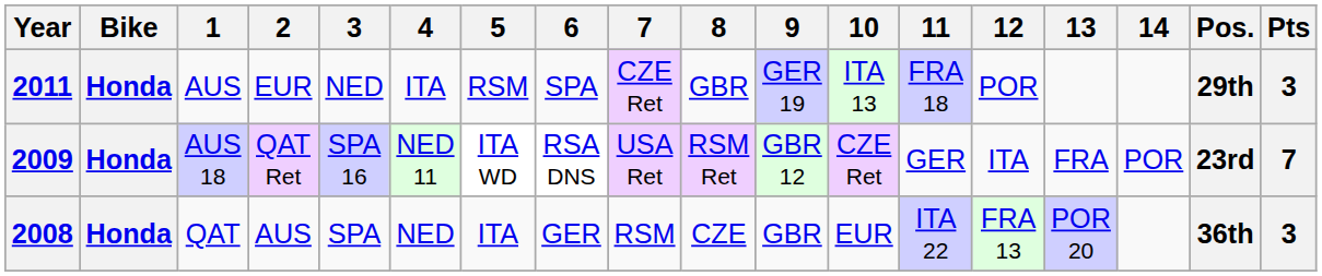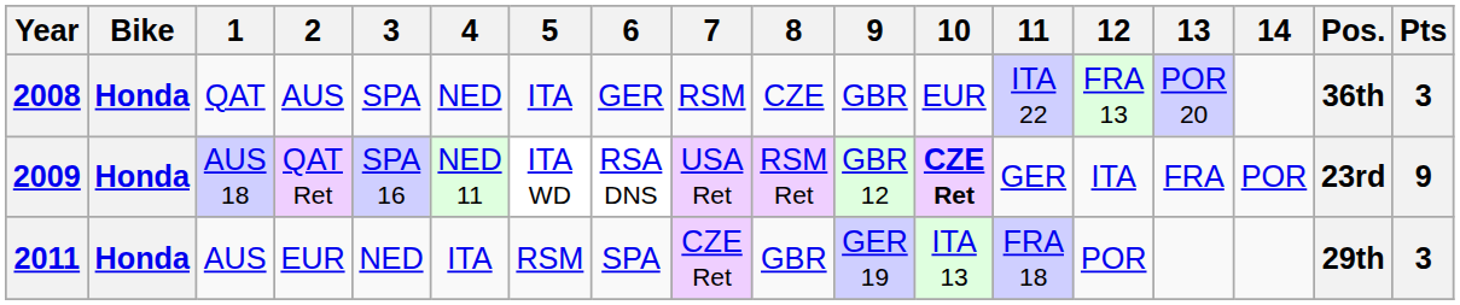rows swapped: 2008 <-> 2011
2009 | 10: normal -> bold
2009 | Pts: 7 -> 9
